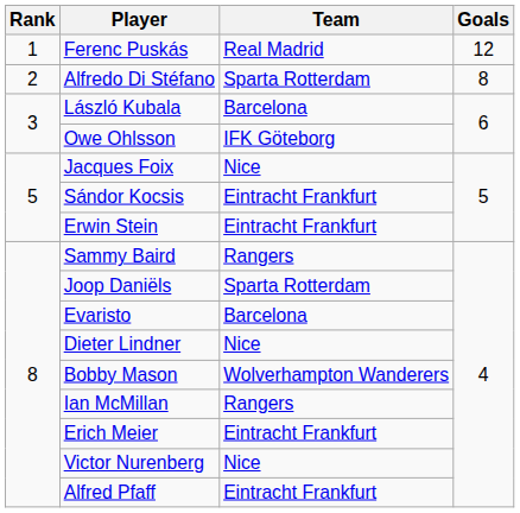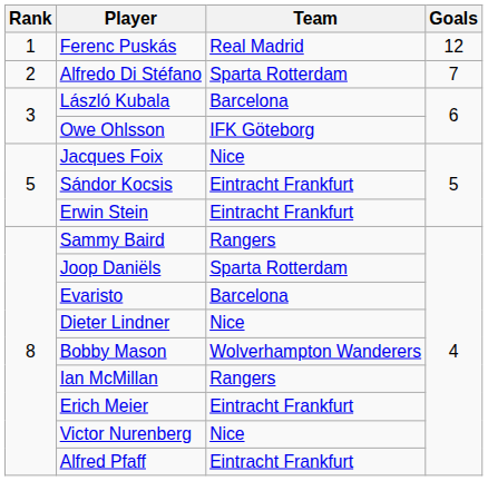Alfredo Di Stéfano | Goals: 8 -> 7
